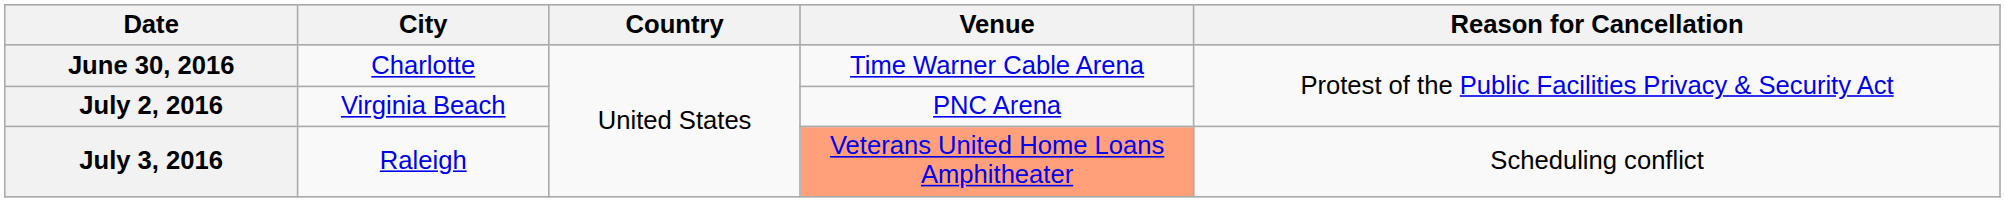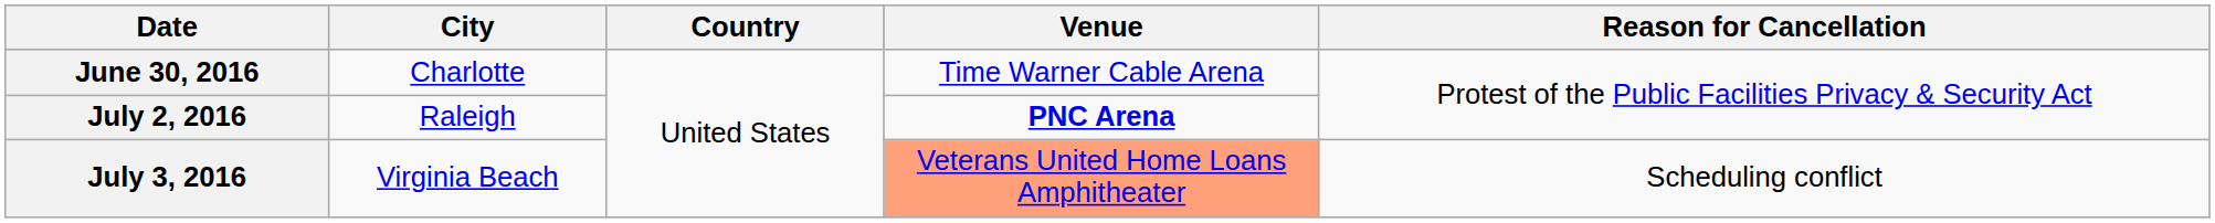July 2, 2016 | City: Virginia Beach -> Raleigh
July 2, 2016 | Venue: normal -> bold
July 3, 2016 | City: Raleigh -> Virginia Beach
